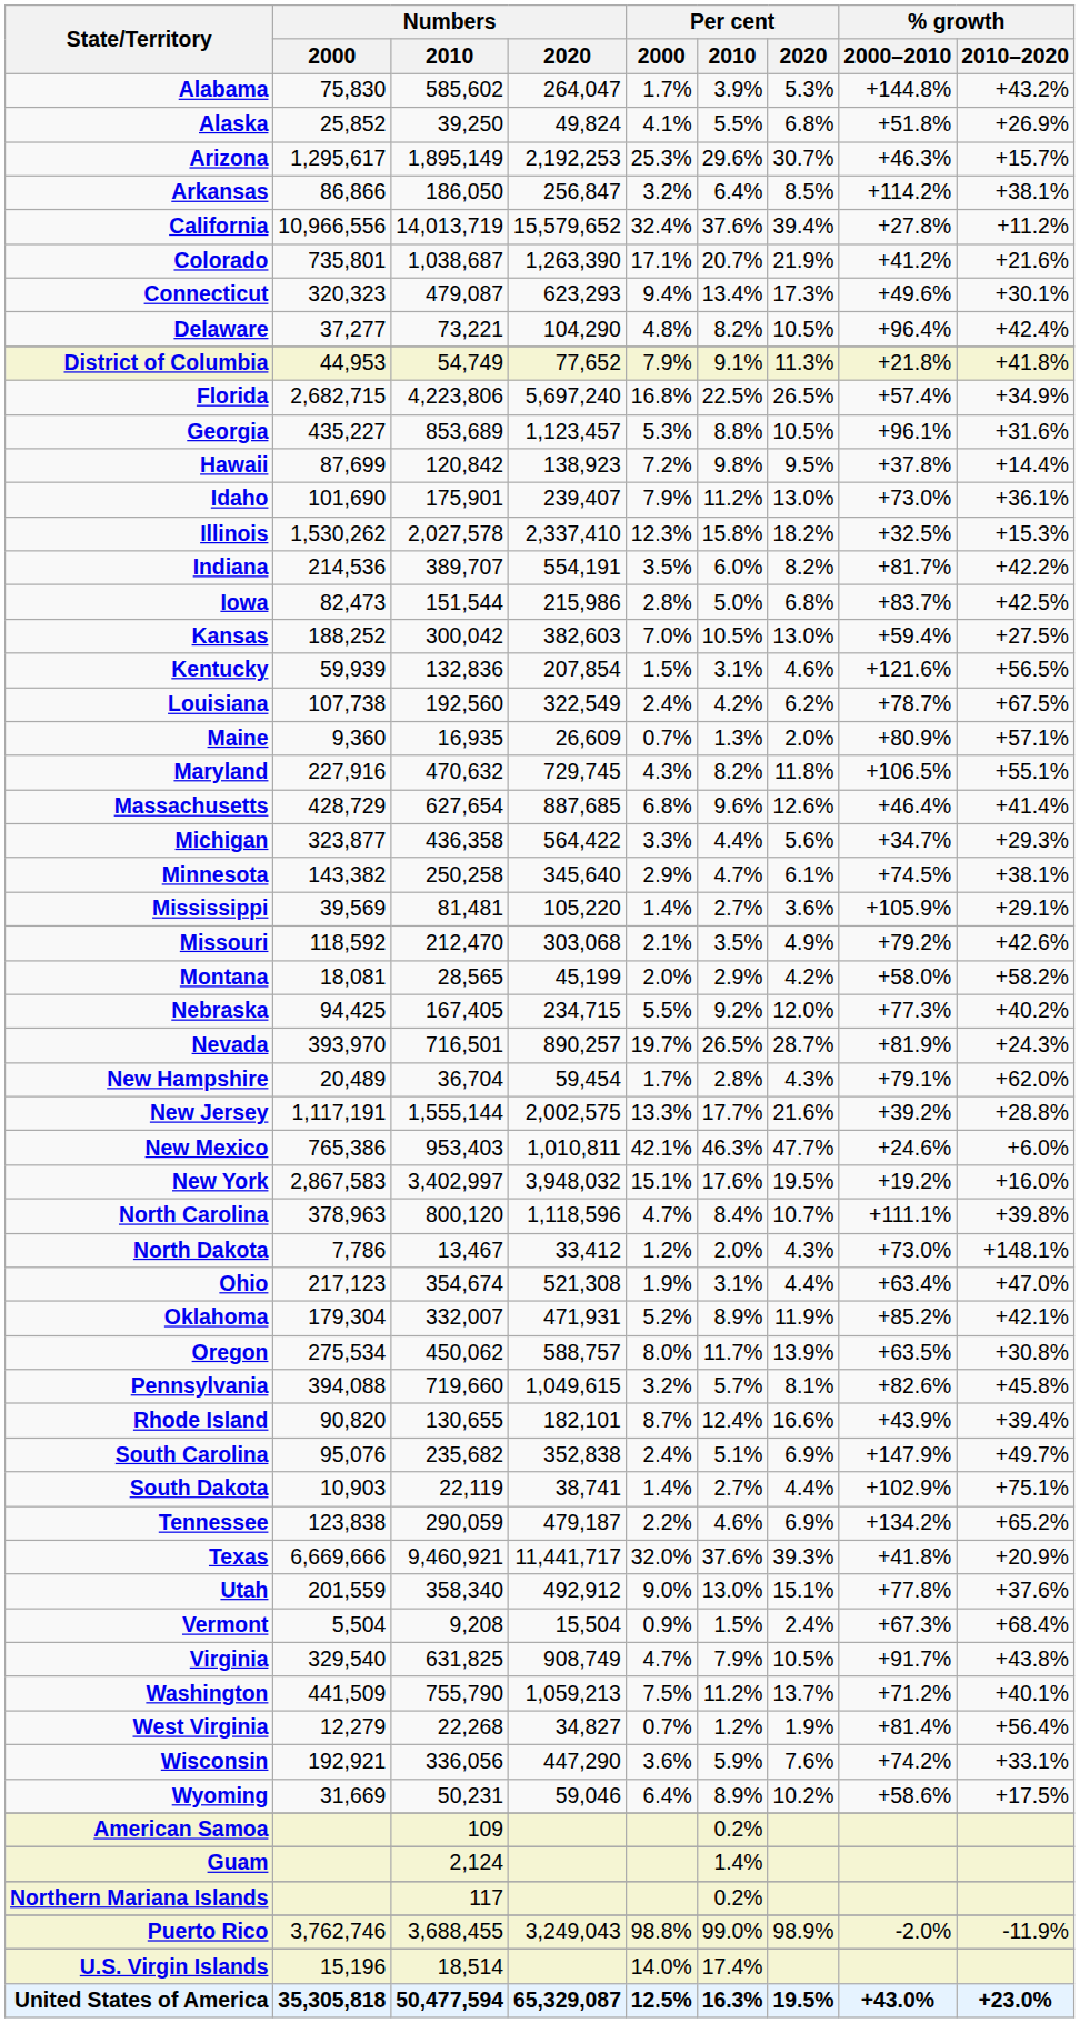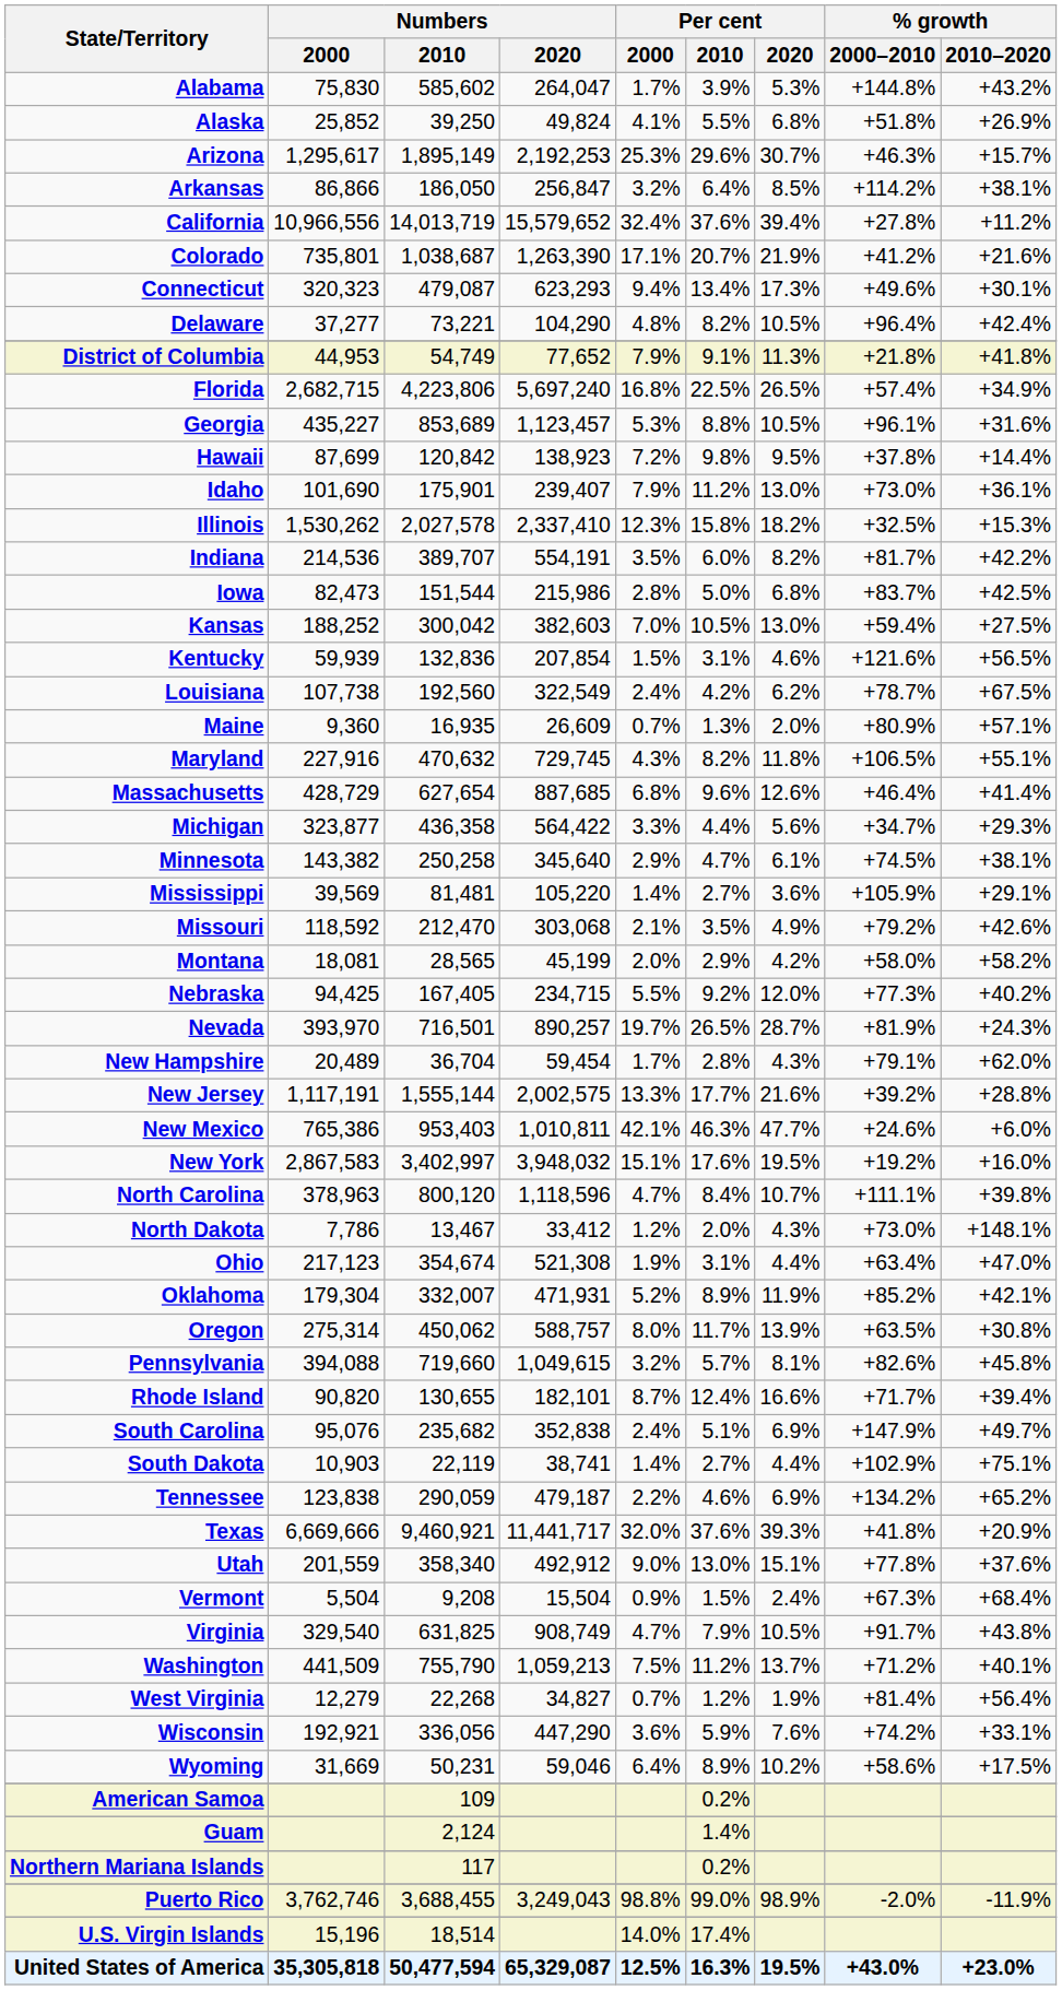Oregon | Numbers / 2000: 275,534 -> 275,314
Rhode Island | % growth / 2000–2010: +43.9% -> +71.7%
